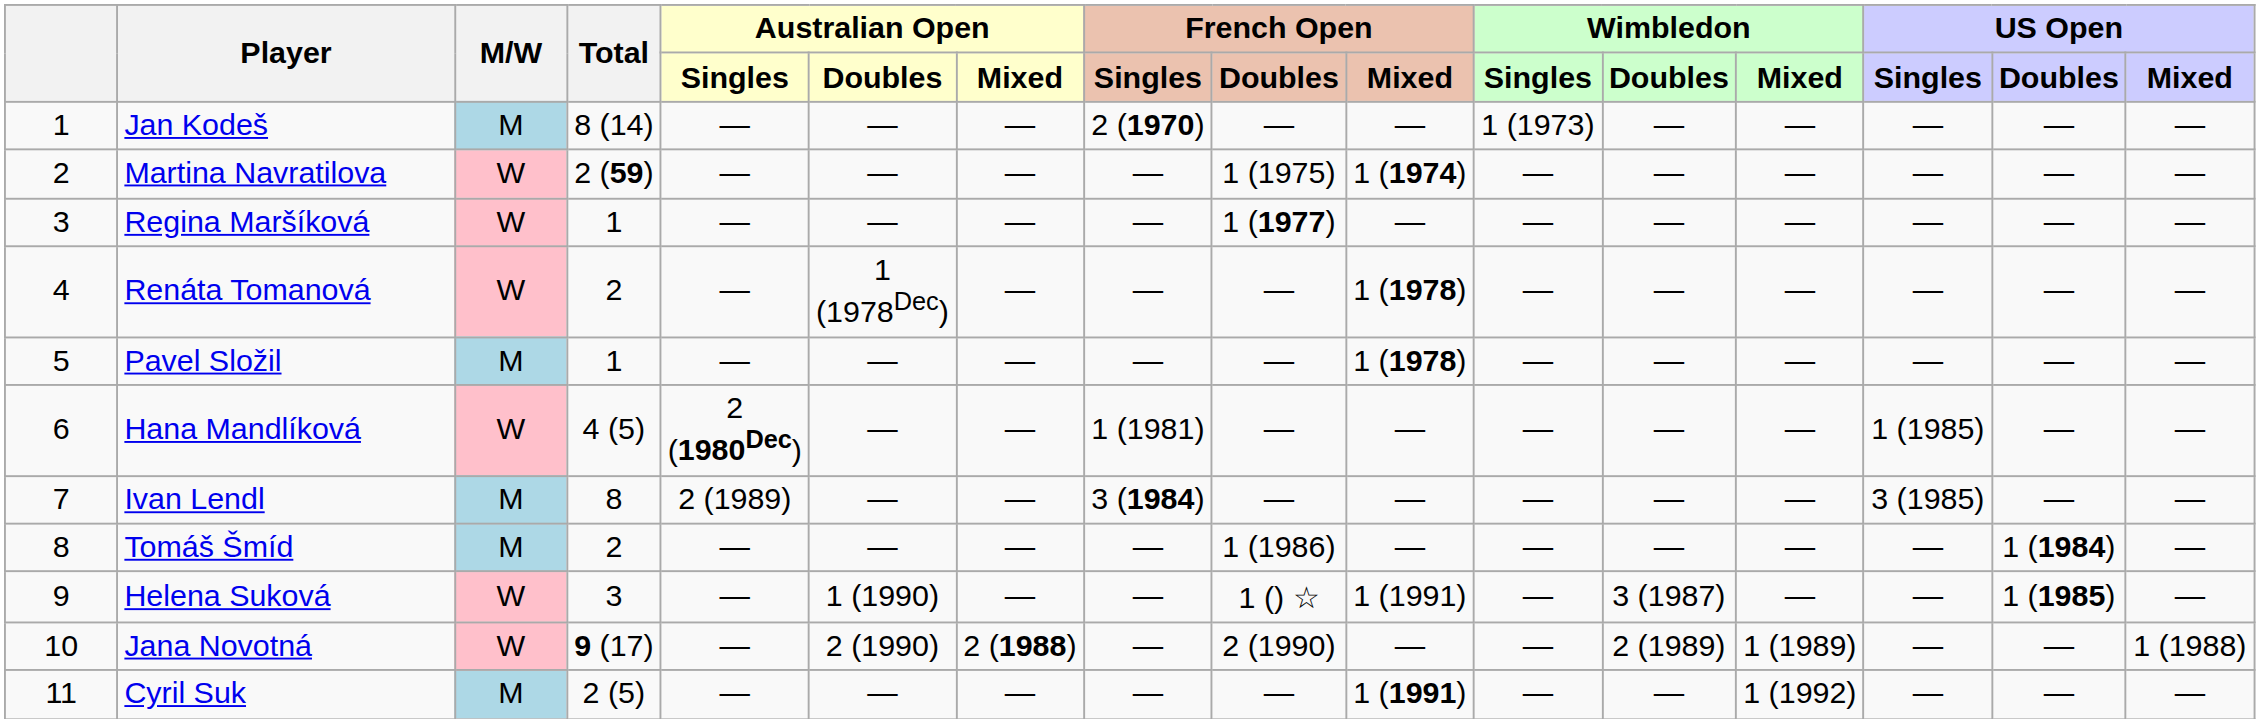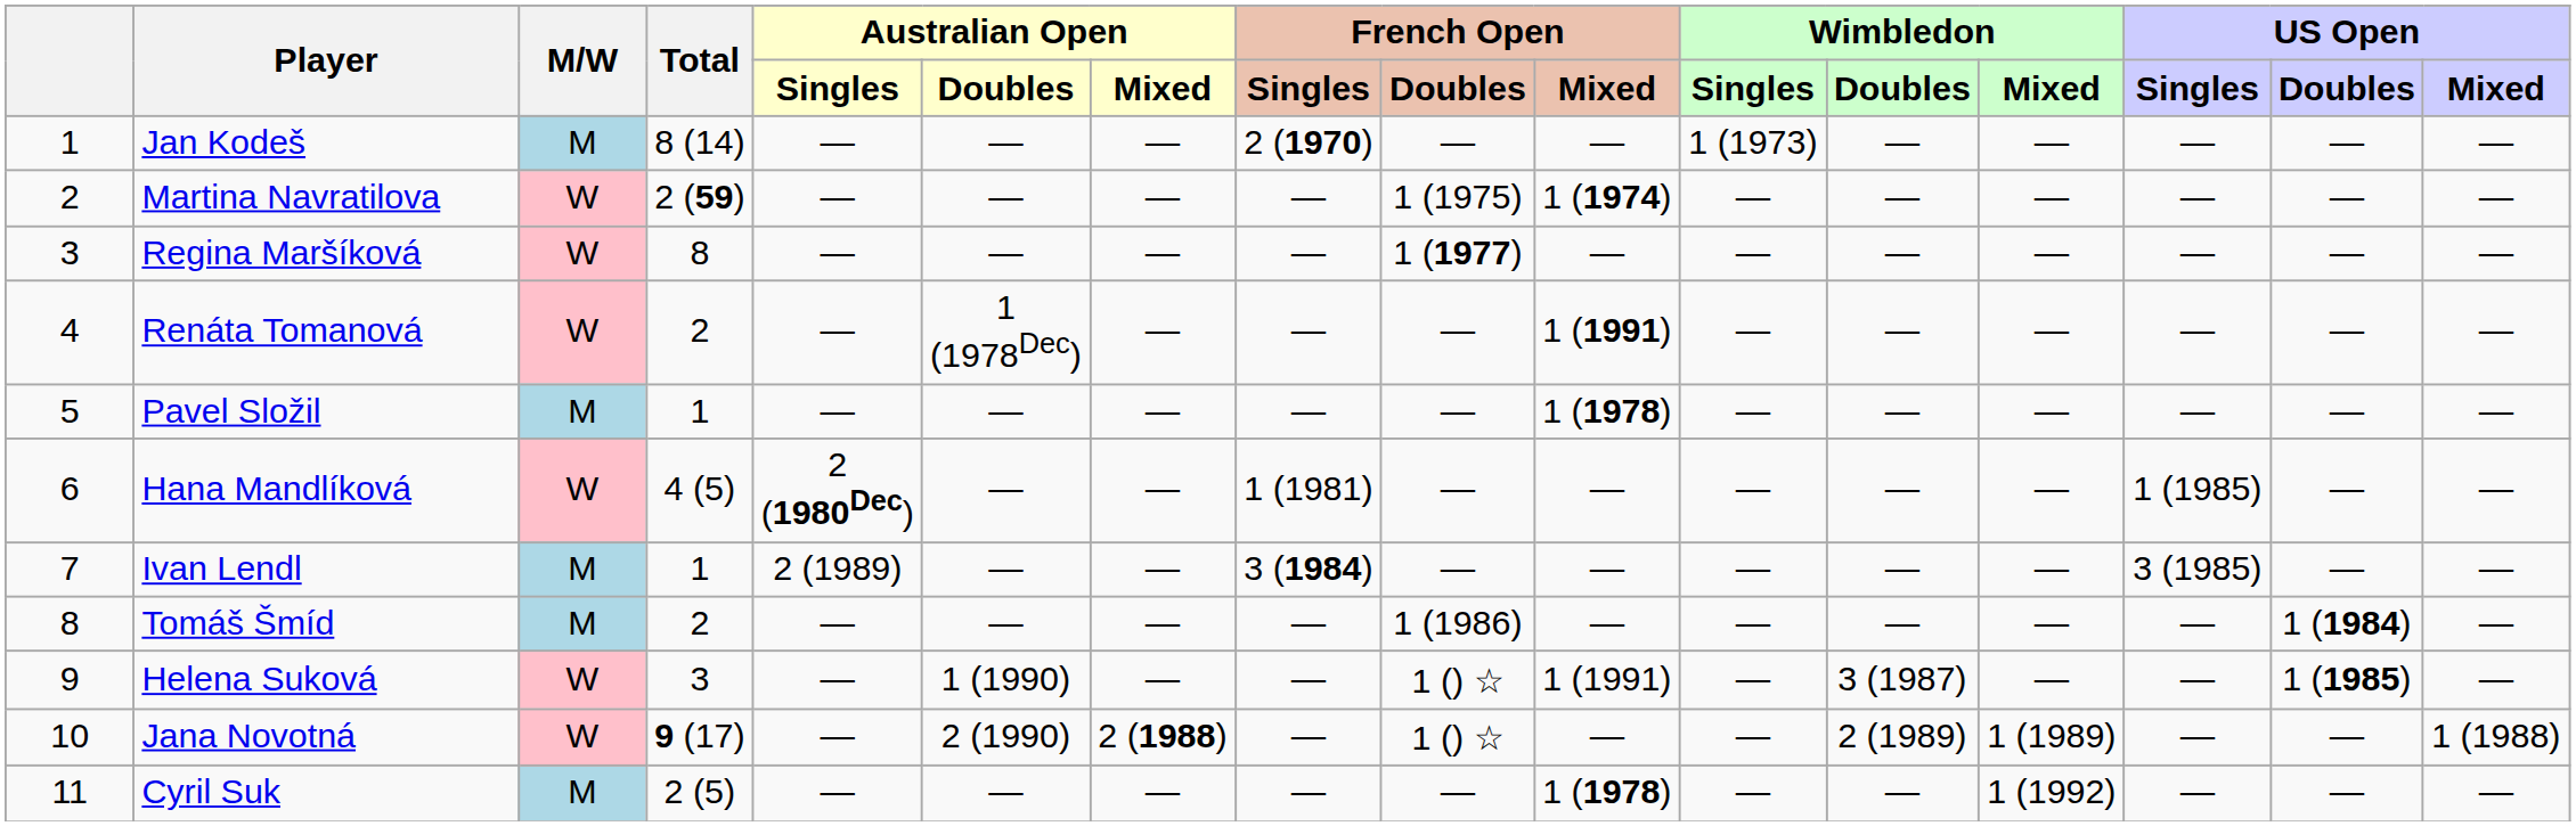Regina Maršíková | Total: 1 -> 8
Renáta Tomanová | French Open / Mixed: 1 (1978) -> 1 (1991)
Ivan Lendl | Total: 8 -> 1
Jana Novotná | French Open / Doubles: 2 (1990) -> 1 () ☆
Cyril Suk | French Open / Mixed: 1 (1991) -> 1 (1978)
